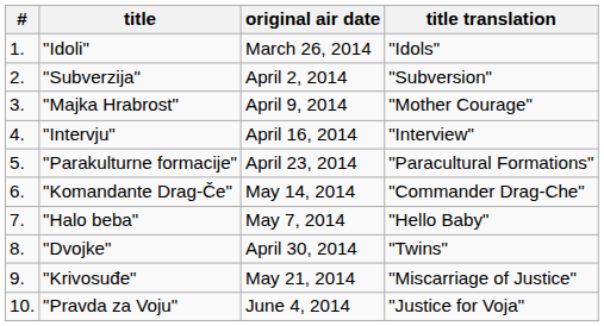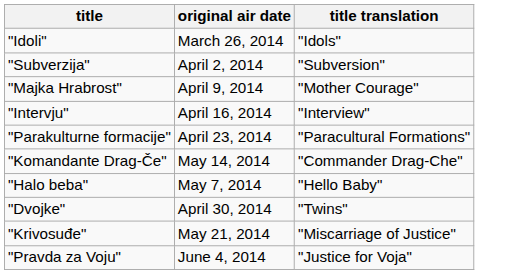- column: # | 1. | 2. | 3. | 4. | 5. | 6. | 7. | 8. | 9. | 10.
